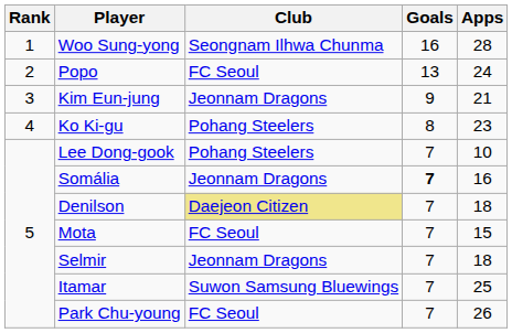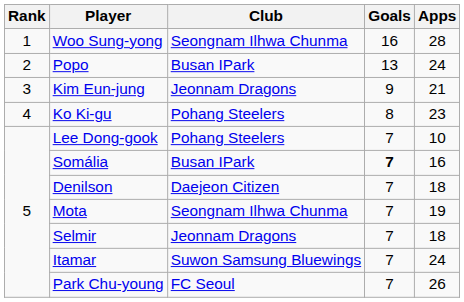Popo | Club: FC Seoul -> Busan IPark
Somália | Club: Jeonnam Dragons -> Busan IPark
Denilson | Club: khaki background -> no background
Mota | Club: FC Seoul -> Seongnam Ilhwa Chunma
Mota | Apps: 15 -> 19
Itamar | Apps: 25 -> 24
